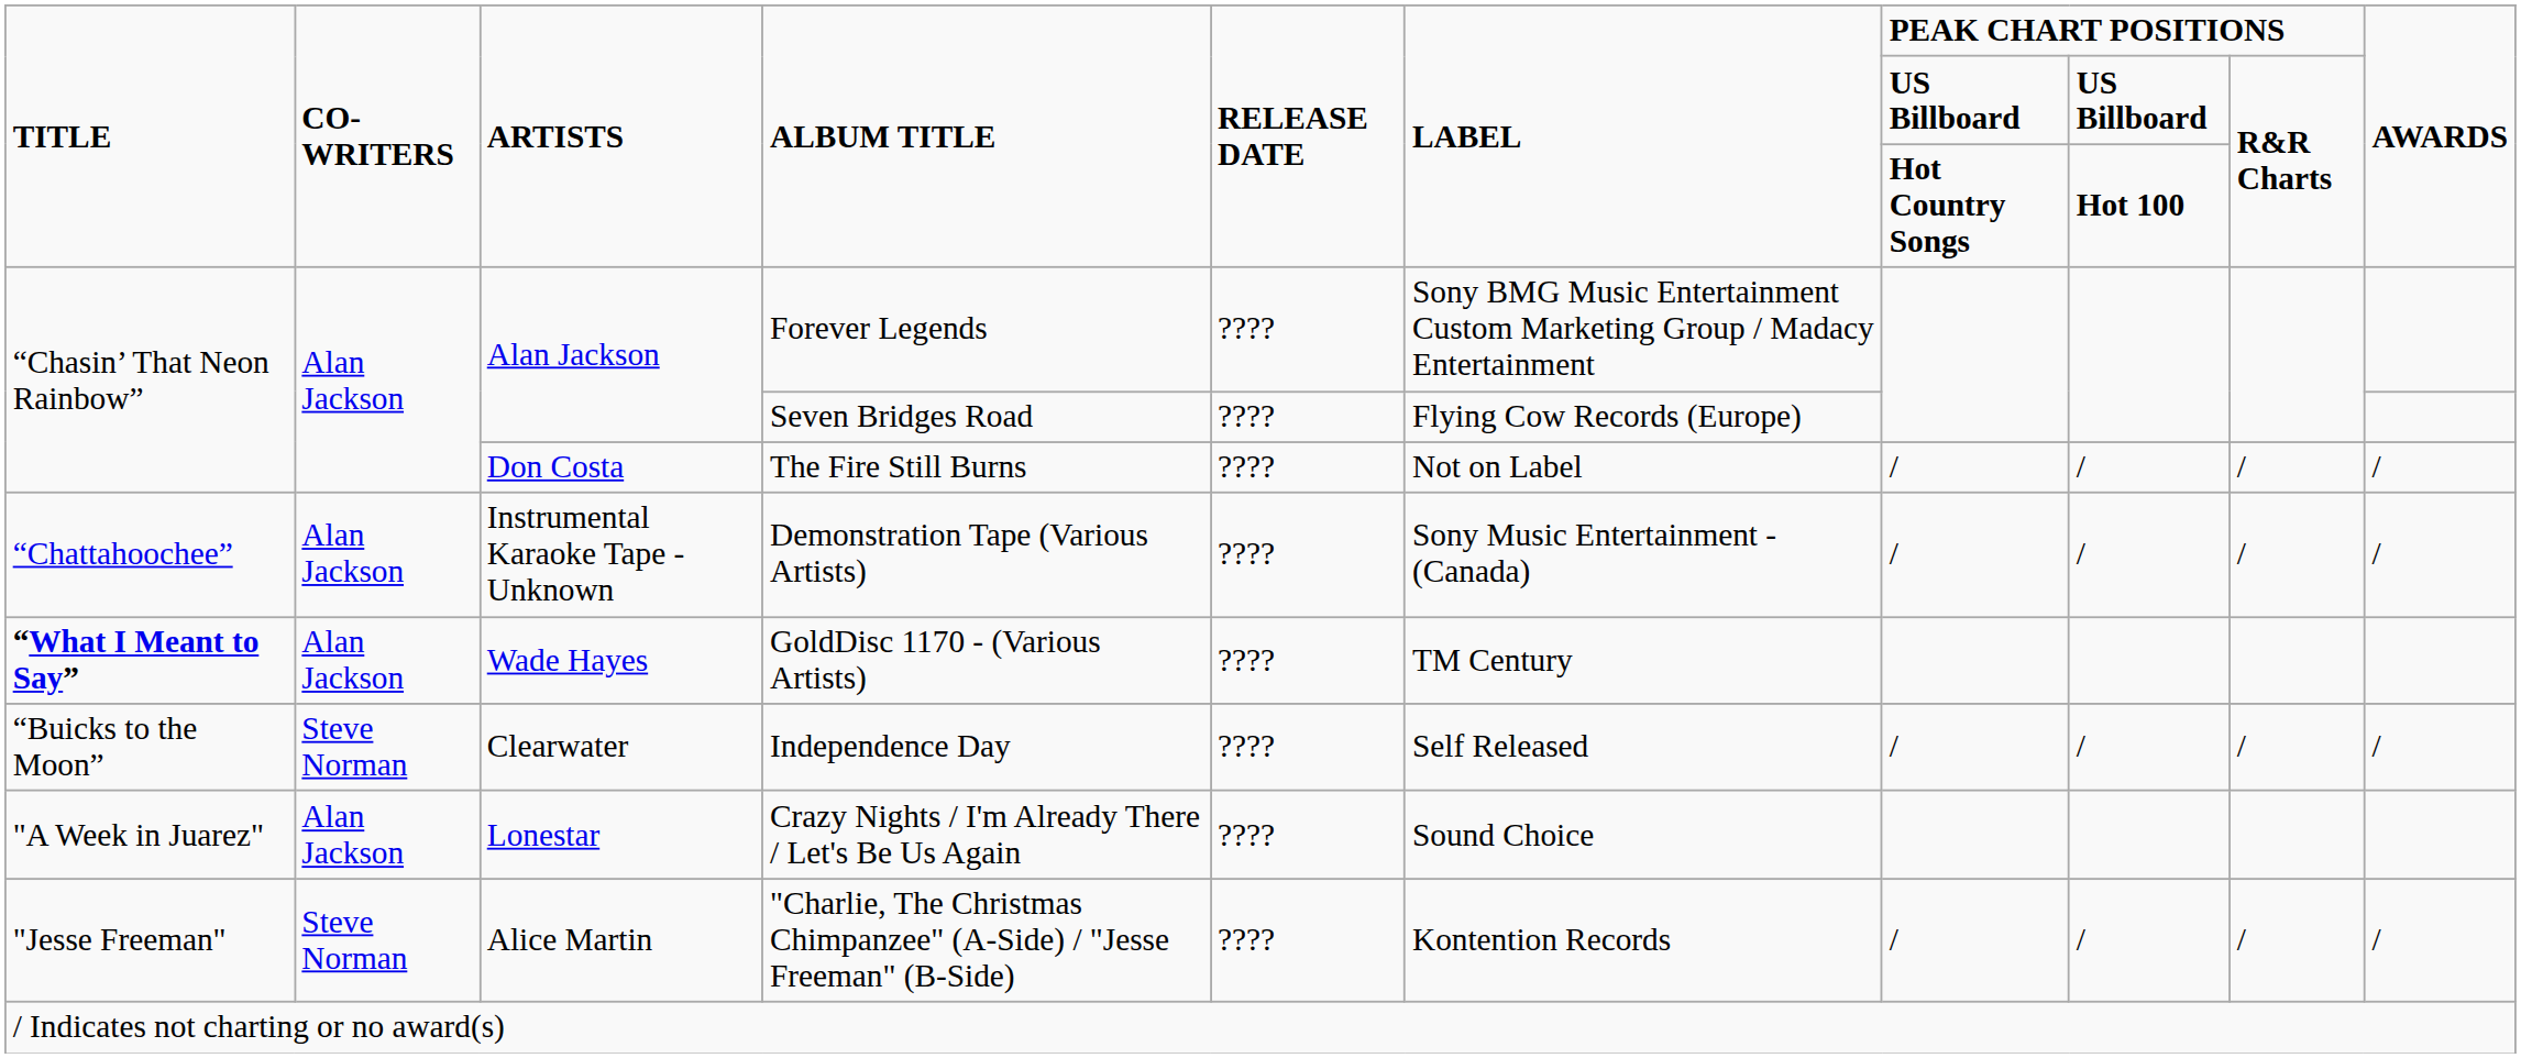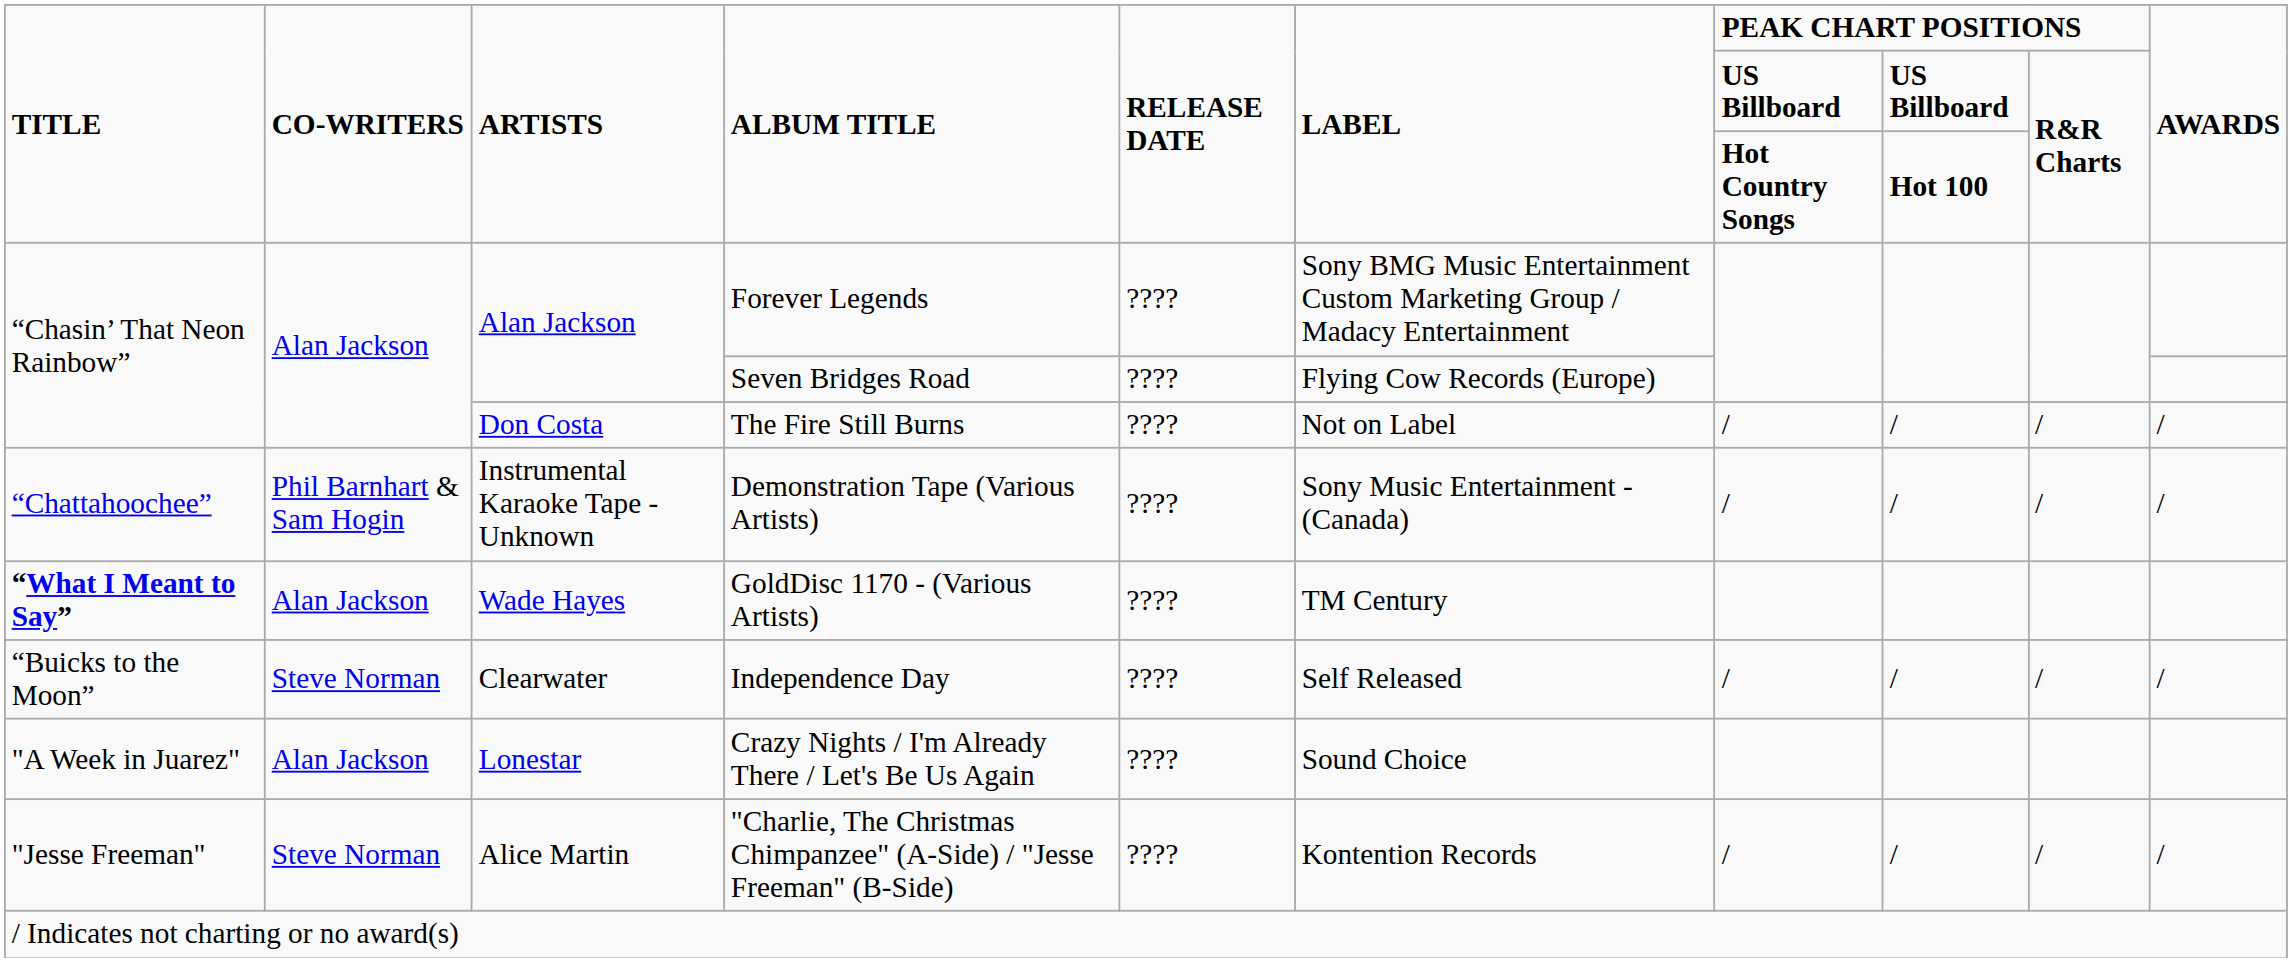Demonstration Tape (Various Artists) | CO-WRITERS: Alan Jackson -> Phil Barnhart & Sam Hogin
